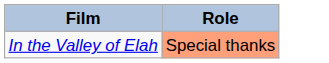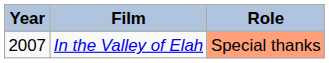+ column: Year | 2007
